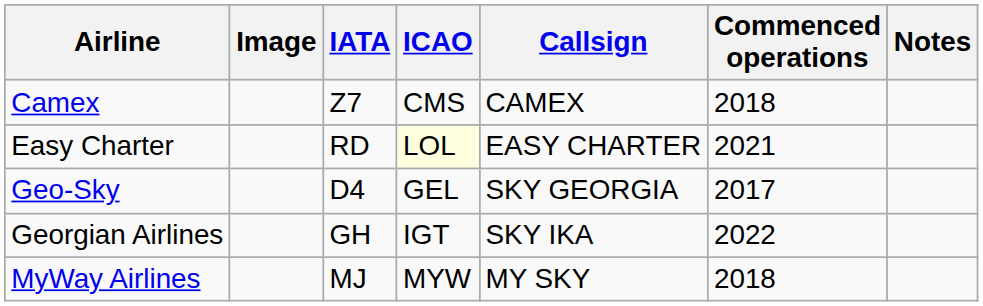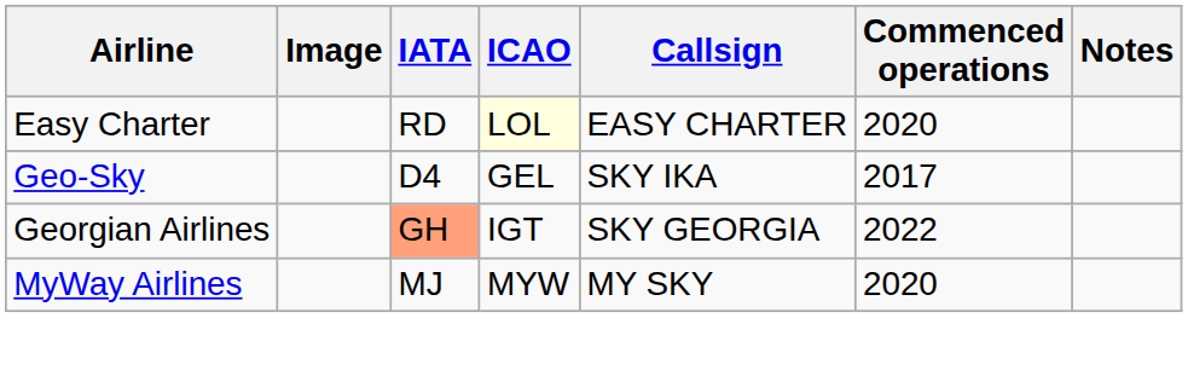- row: Camex | Z7 | CMS | CAMEX | 2018
Easy Charter | Commenced operations: 2021 -> 2020
Geo-Sky | Callsign: SKY GEORGIA -> SKY IKA
Georgian Airlines | IATA: no background -> lightsalmon background
Georgian Airlines | Callsign: SKY IKA -> SKY GEORGIA
MyWay Airlines | Commenced operations: 2018 -> 2020
